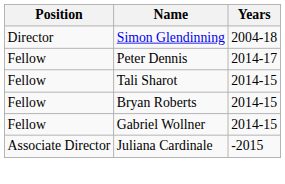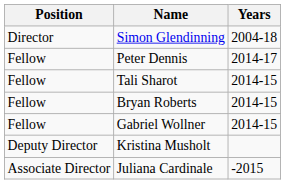+ row: Deputy Director | Kristina Musholt
